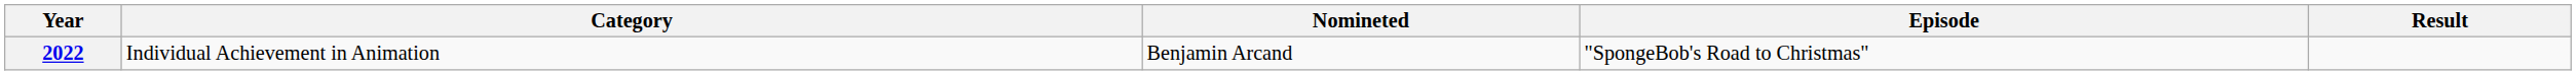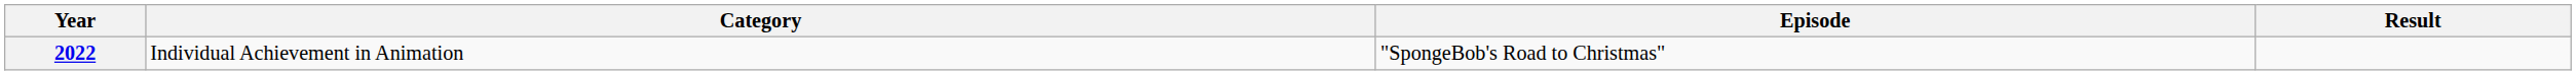- column: Nomineted | Benjamin Arcand
